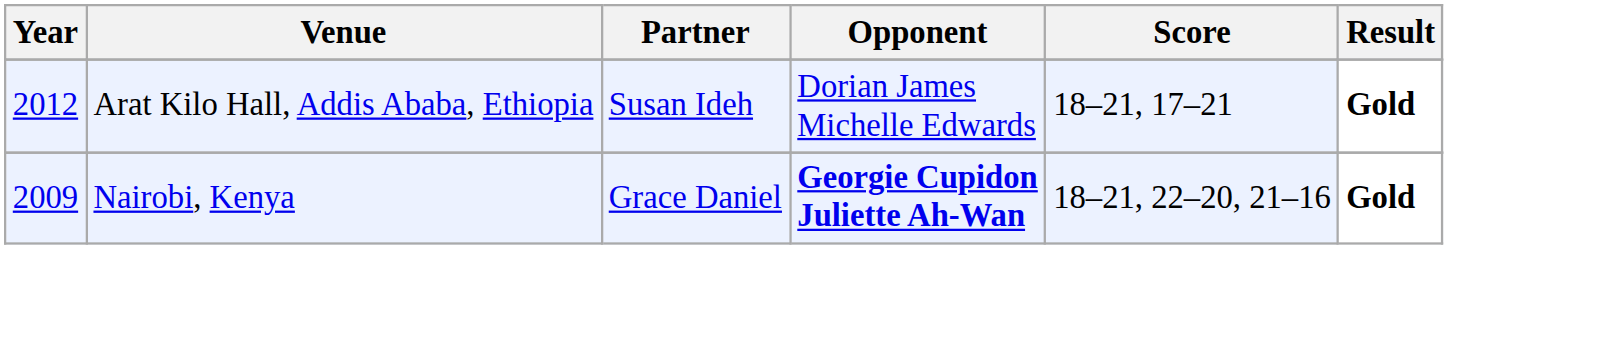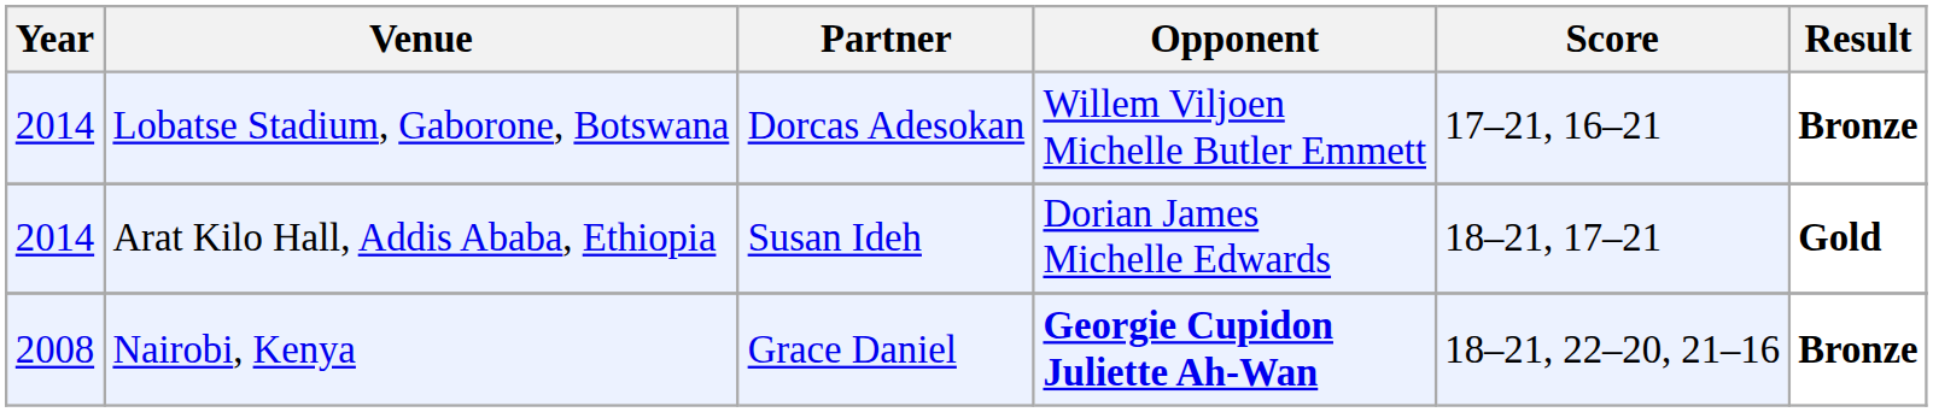+ row: 2014 | Lobatse Stadium, Gaborone, Botswana | Dorcas Adesokan | Willem Viljoen Michelle Butler Emmett | 17–21, 16–21 | Bronze
Arat Kilo Hall, Addis Ababa, Ethiopia | Year: 2012 -> 2014
Nairobi, Kenya | Year: 2009 -> 2008
Nairobi, Kenya | Result: Gold -> Bronze
